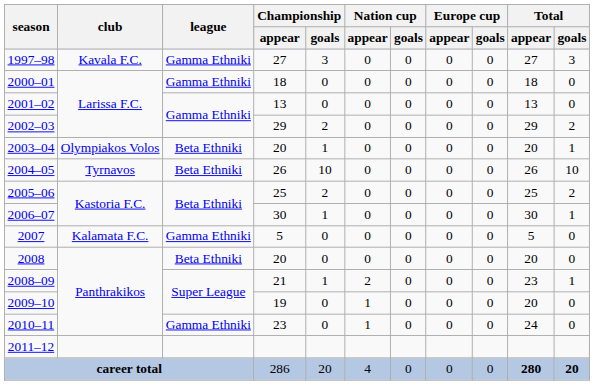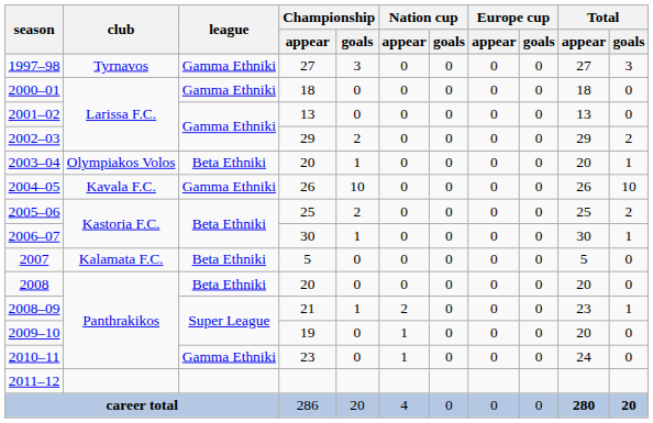1997–98 | club: Kavala F.C. -> Tyrnavos
2004–05 | club: Tyrnavos -> Kavala F.C.
2004–05 | league: Beta Ethniki -> Gamma Ethniki
2007 | league: Gamma Ethniki -> Beta Ethniki
